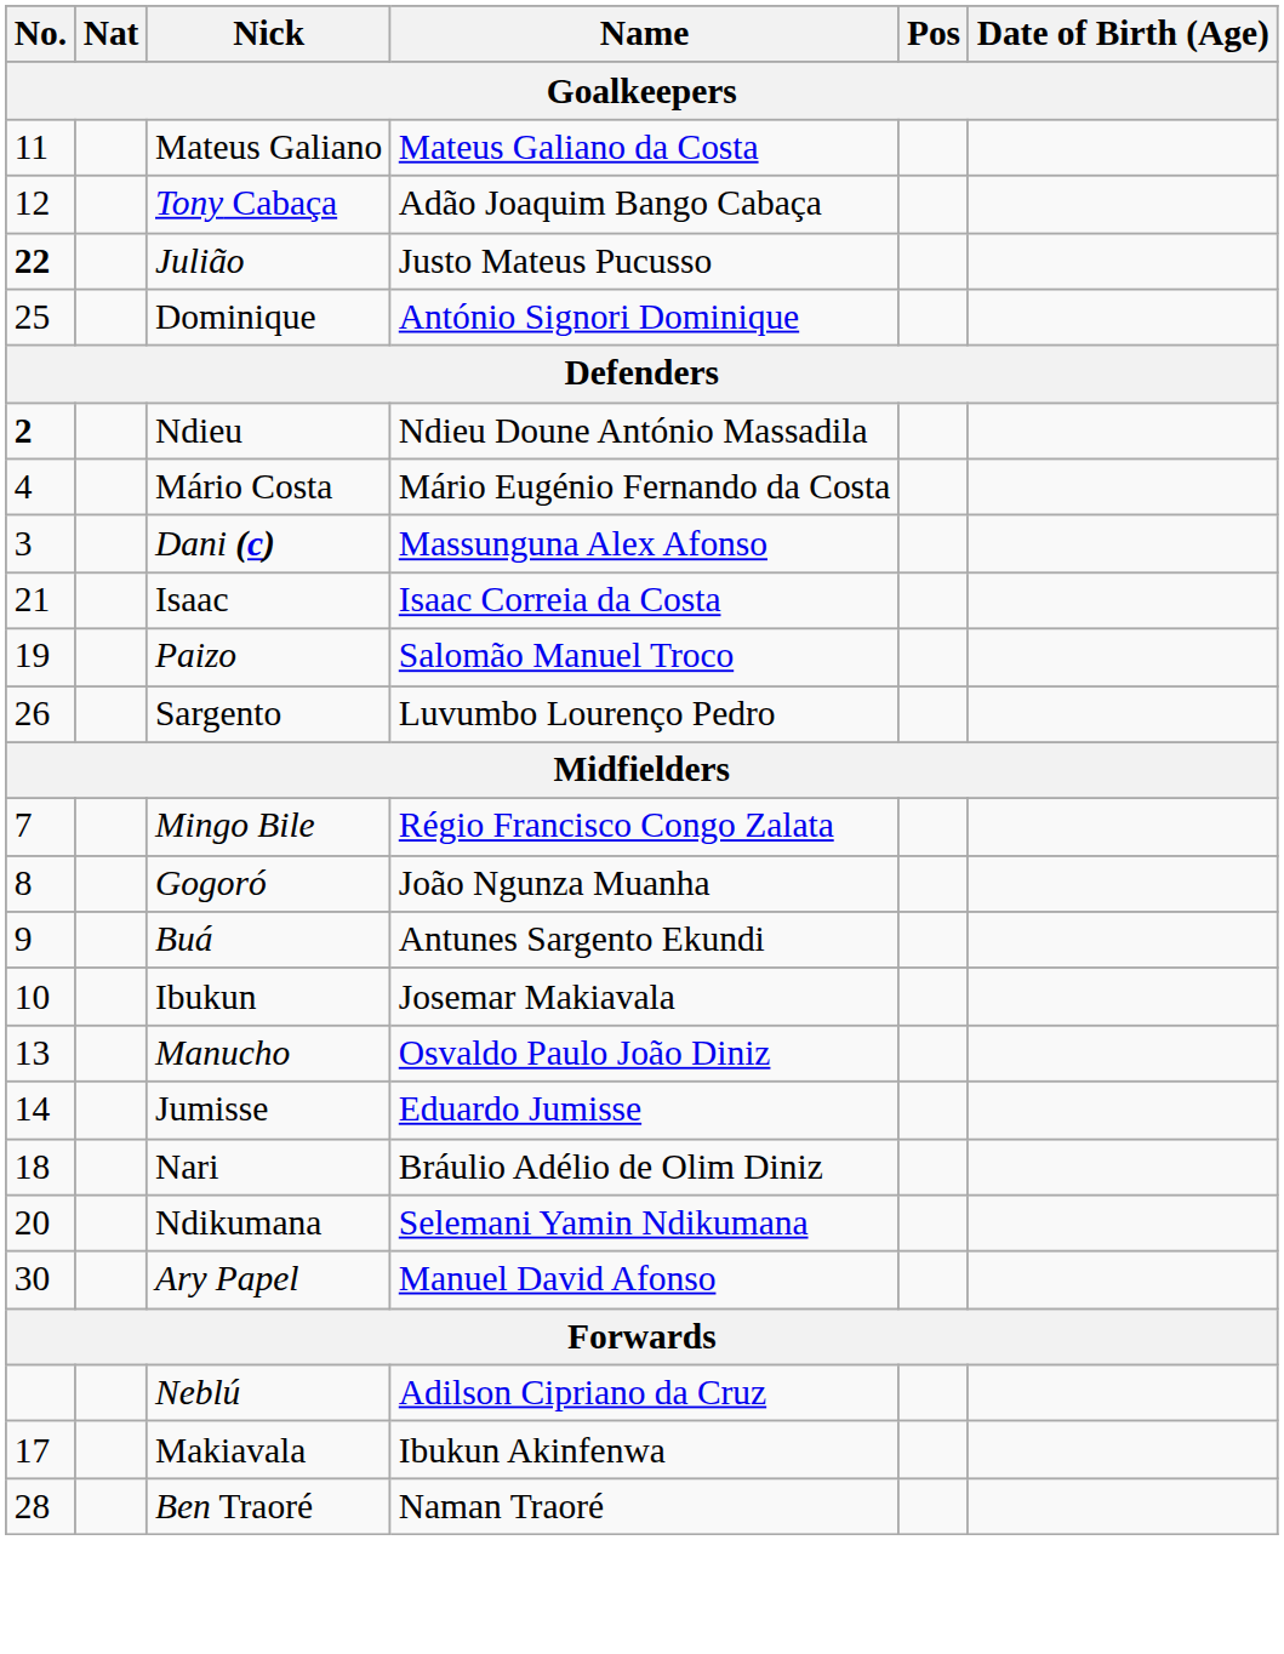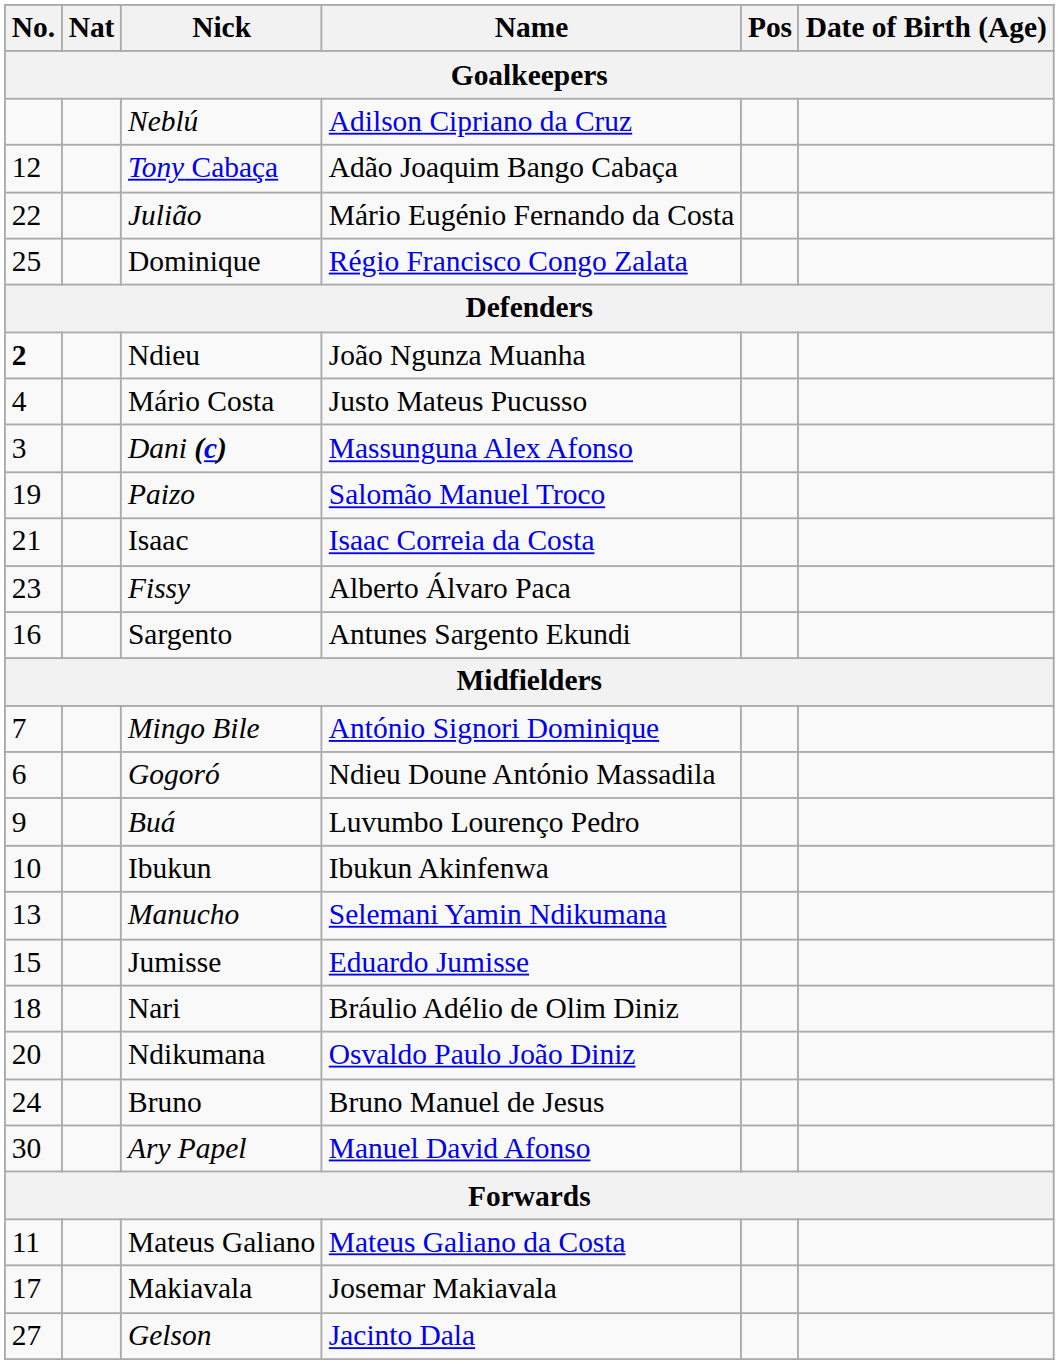rows swapped: Neblú <-> Mateus Galiano
Julião | No.: bold -> normal
Julião | Name: Justo Mateus Pucusso -> Mário Eugénio Fernando da Costa
Dominique | Name: António Signori Dominique -> Régio Francisco Congo Zalata
Ndieu | Name: Ndieu Doune António Massadila -> João Ngunza Muanha
Mário Costa | Name: Mário Eugénio Fernando da Costa -> Justo Mateus Pucusso
rows swapped: Paizo <-> Isaac
+ row: 23 | Fissy | Alberto Álvaro Paca
Sargento | No.: 26 -> 16
Sargento | Name: Luvumbo Lourenço Pedro -> Antunes Sargento Ekundi
Mingo Bile | Name: Régio Francisco Congo Zalata -> António Signori Dominique
Gogoró | No.: 8 -> 6
Gogoró | Name: João Ngunza Muanha -> Ndieu Doune António Massadila
Buá | Name: Antunes Sargento Ekundi -> Luvumbo Lourenço Pedro
Ibukun | Name: Josemar Makiavala -> Ibukun Akinfenwa
Manucho | Name: Osvaldo Paulo João Diniz -> Selemani Yamin Ndikumana
Jumisse | No.: 14 -> 15
Ndikumana | Name: Selemani Yamin Ndikumana -> Osvaldo Paulo João Diniz
+ row: 24 | Bruno | Bruno Manuel de Jesus
Makiavala | Name: Ibukun Akinfenwa -> Josemar Makiavala
+ row: 27 | Gelson | Jacinto Dala
- row: 28 | Ben Traoré | Naman Traoré
